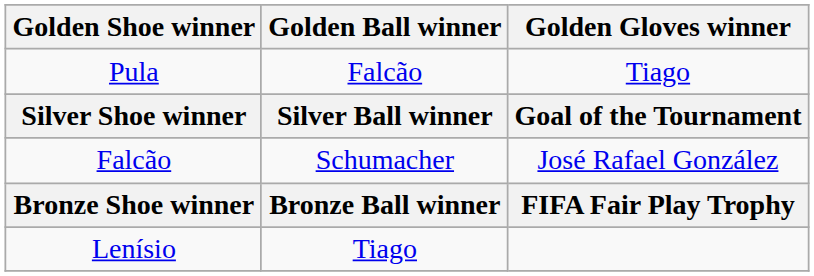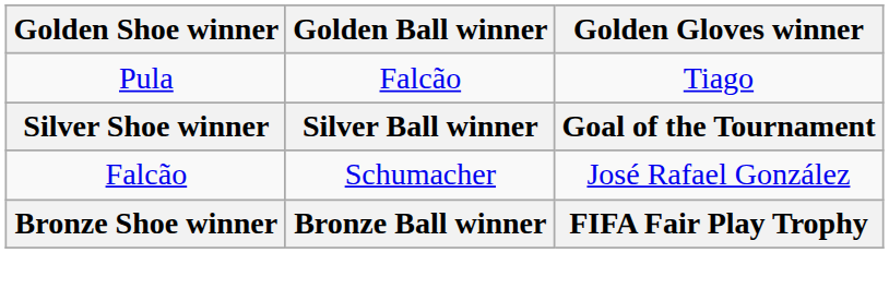- row: Lenísio | Tiago
